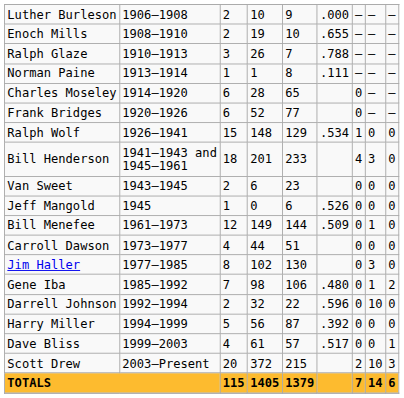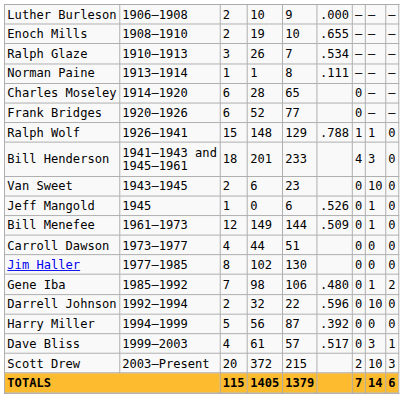Ralph Glaze | column 6: .788 -> .534
Ralph Wolf | column 6: .534 -> .788
Ralph Wolf | column 8: 0 -> 1
Van Sweet | column 8: 0 -> 10
Jeff Mangold | column 8: 0 -> 1
Jim Haller | column 8: 3 -> 0
Dave Bliss | column 8: 0 -> 3
